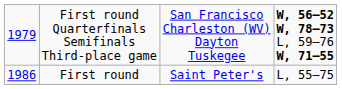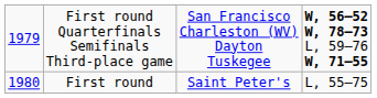First round | column 1: 1986 -> 1980
